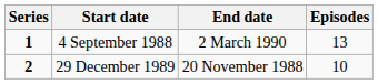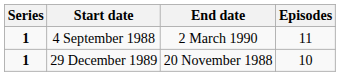4 September 1988 | Episodes: 13 -> 11
29 December 1989 | Series: 2 -> 1
